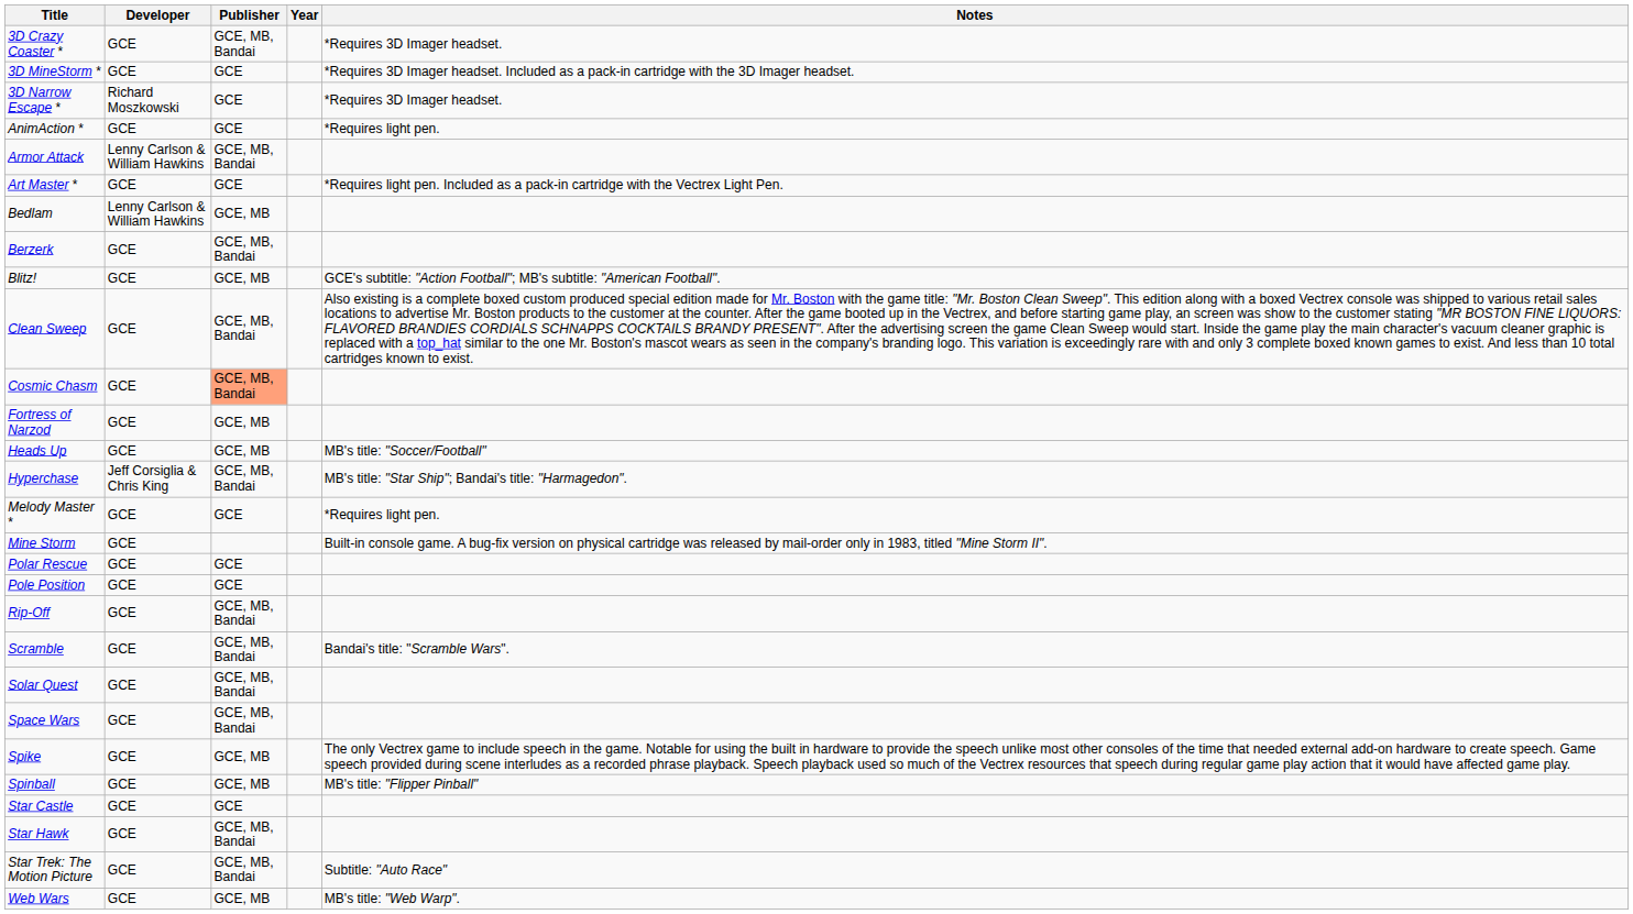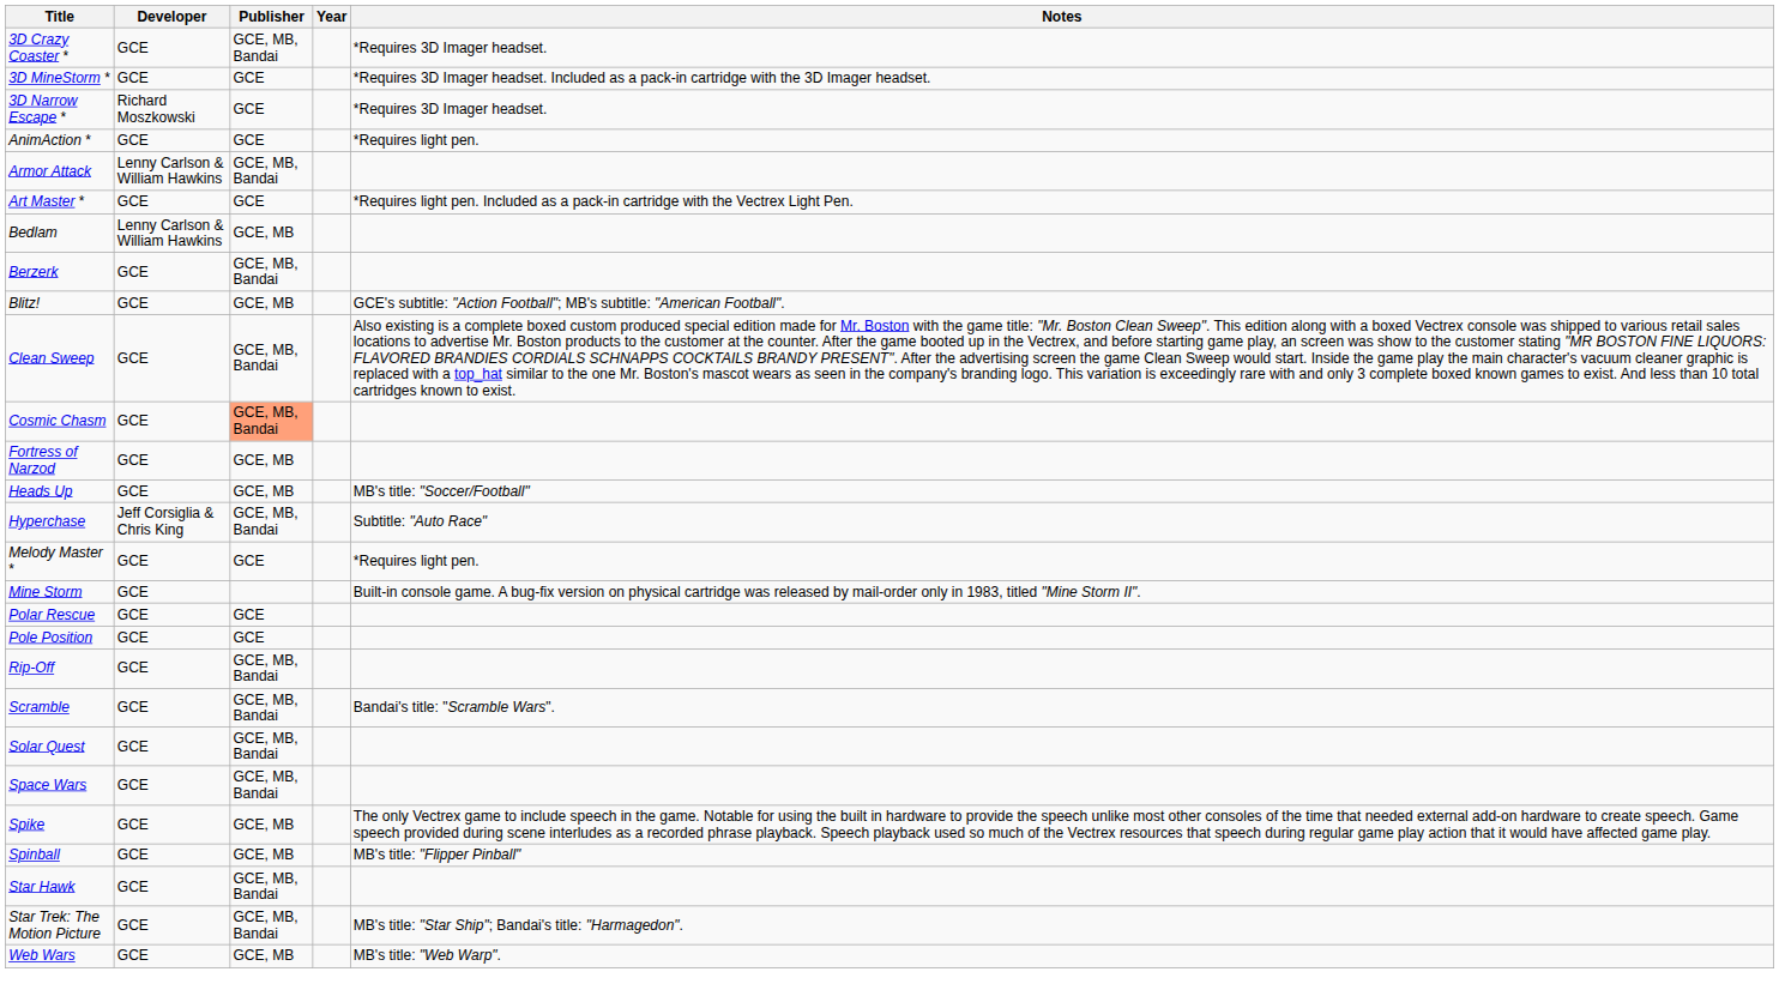Hyperchase | Notes: MB's title: "Star Ship"; Bandai's title: "Harmagedon". -> Subtitle: "Auto Race"
- row: Star Castle | GCE | GCE
Star Trek: The Motion Picture | Notes: Subtitle: "Auto Race" -> MB's title: "Star Ship"; Bandai's title: "Harmagedon".
